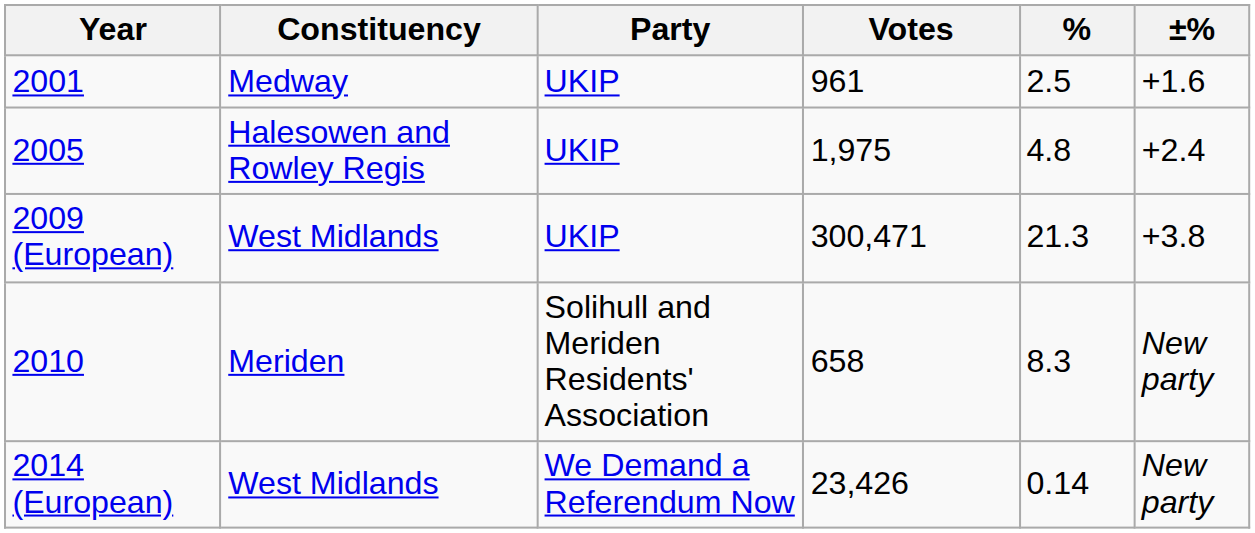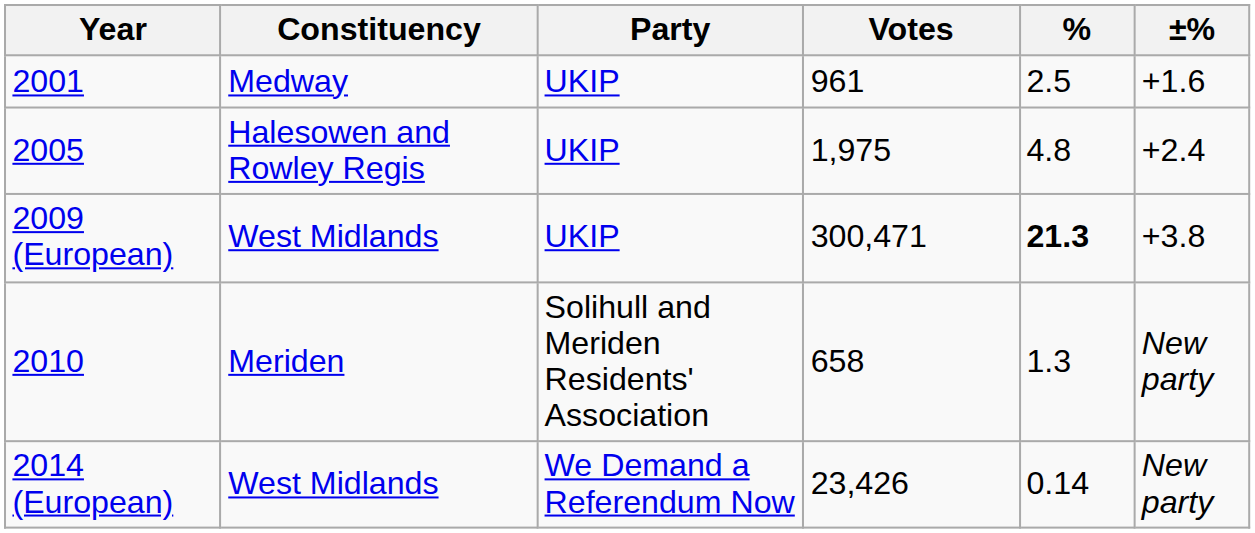2009 (European) | %: normal -> bold
2010 | %: 8.3 -> 1.3
